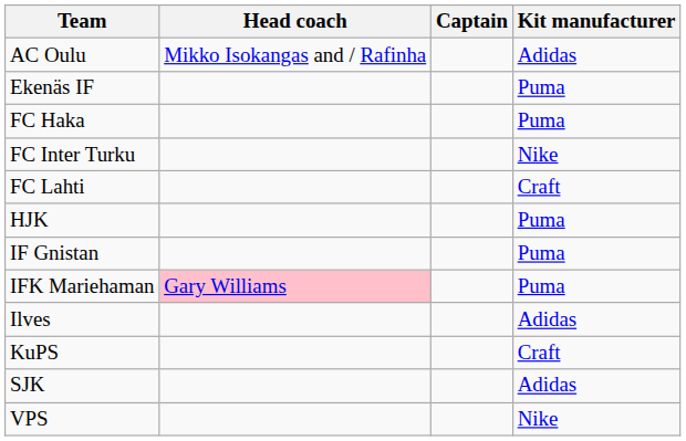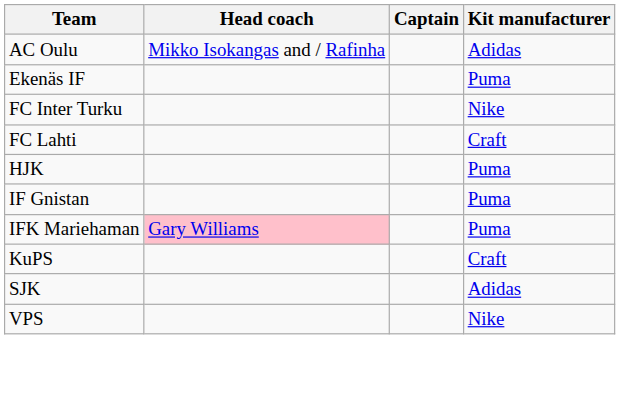- row: FC Haka | Puma
- row: Ilves | Adidas
